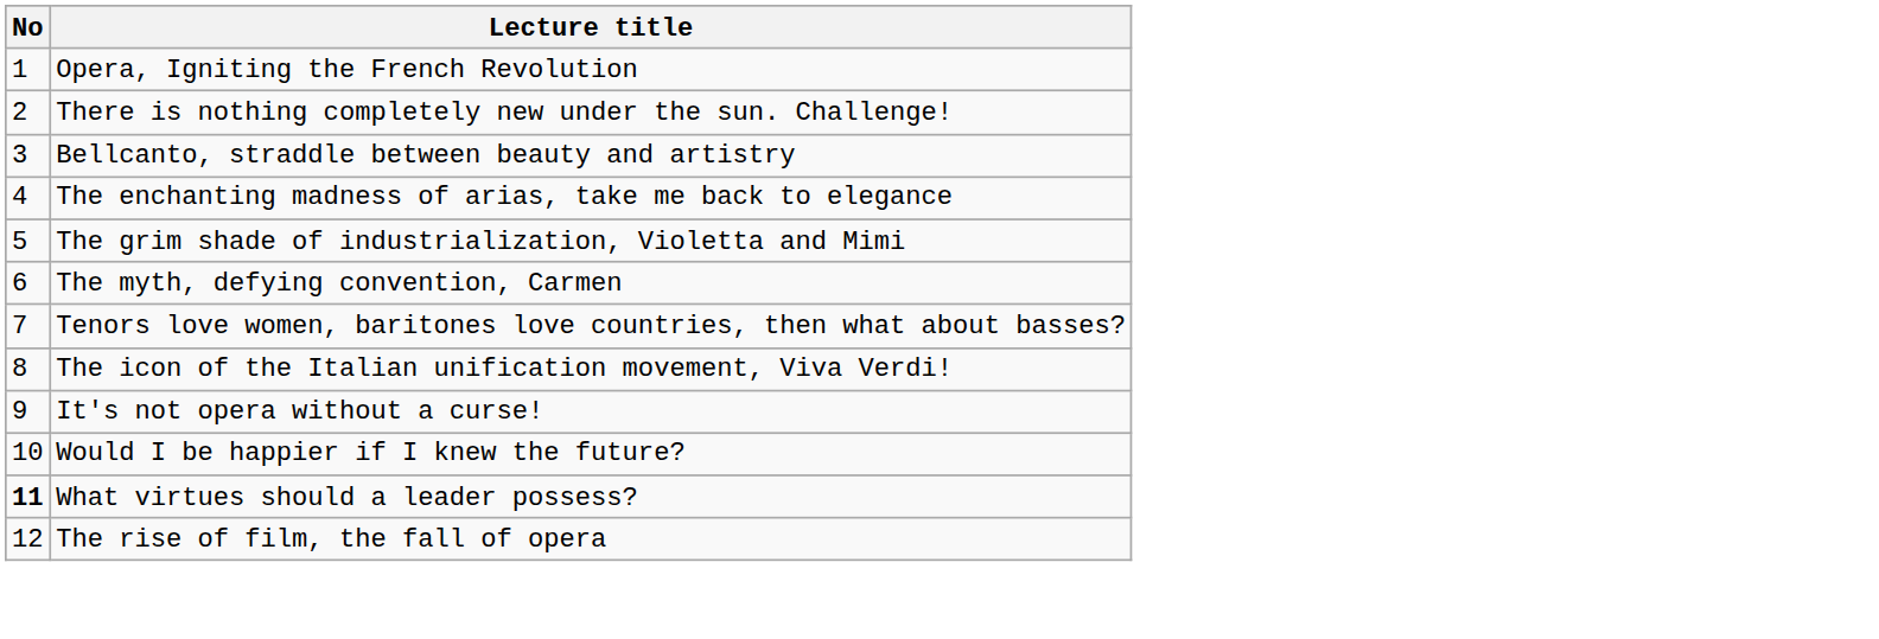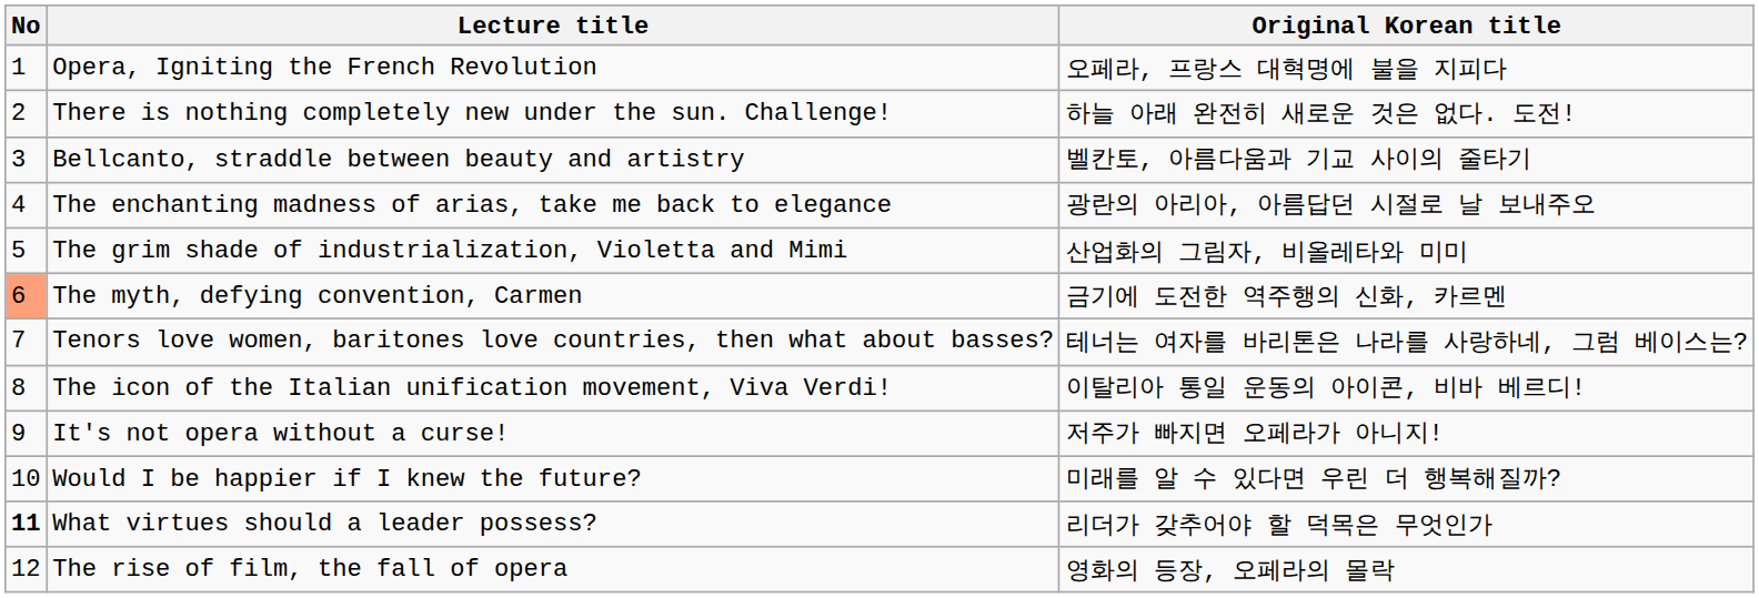+ column: Original Korean title | 오페라, 프랑스 대혁명에 불을 지피다 | 하늘 아래 완전히 새로운 것은 없다. 도전! | 벨칸토, 아름다움과 기교 사이의 줄타기 | 광란의 아리아, 아름답던 시절로 날 보내주오 | 산업화의 그림자, 비올레타와 미미 | 금기에 도전한 역주행의 신화, 카르멘 | 테너는 여자를 바리톤은 나라를 사랑하네, 그럼 베이스는? | 이탈리아 통일 운동의 아이콘, 비바 베르디! | 저주가 빠지면 오페라가 아니지! | 미래를 알 수 있다면 우린 더 행복해질까? | 리더가 갖추어야 할 덕목은 무엇인가 | 영화의 등장, 오페라의 몰락
The myth, defying convention, Carmen | No: no background -> lightsalmon background
